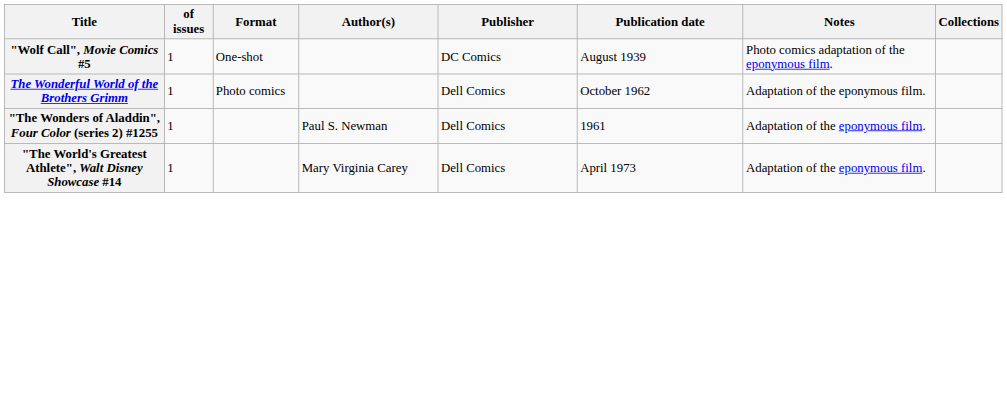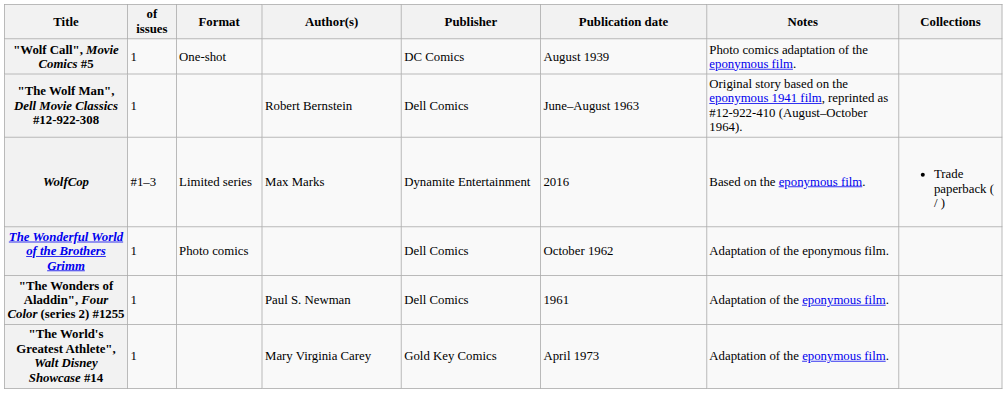+ row: "The Wolf Man", Dell Movie Classics #12-922-308 | 1 | Robert Bernstein | Dell Comics | June–August 1963 | Original story based on the eponymous 1941 film, reprinted as #12-922-410 (August–October 1964).
+ row: WolfCop | #1–3 | Limited series | Max Marks | Dynamite Entertainment | 2016 | Based on the eponymous film. | Trade paperback ( / )
"The World's Greatest Athlete", Walt Disney Showcase #14 | Publisher: Dell Comics -> Gold Key Comics
